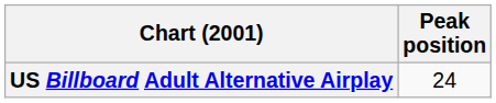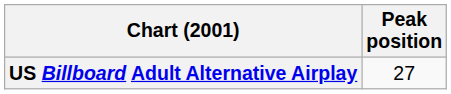US Billboard Adult Alternative Airplay | Peak position: 24 -> 27
